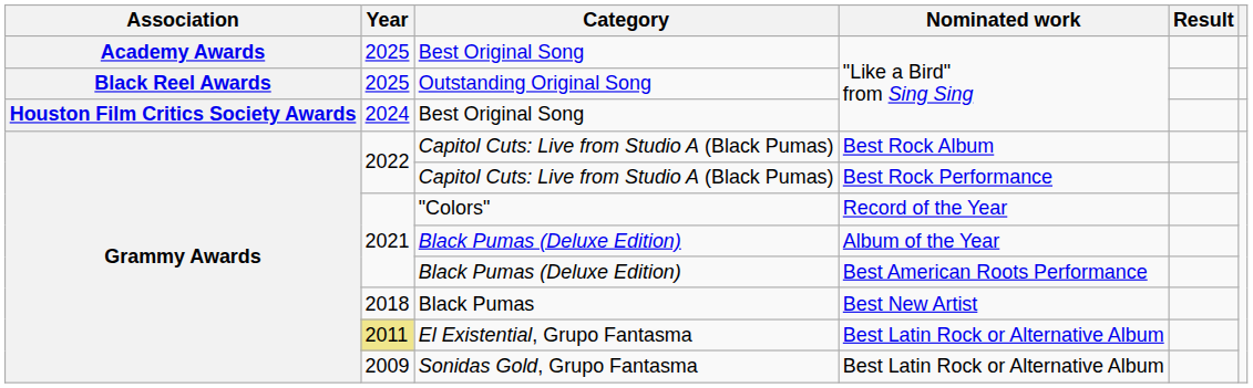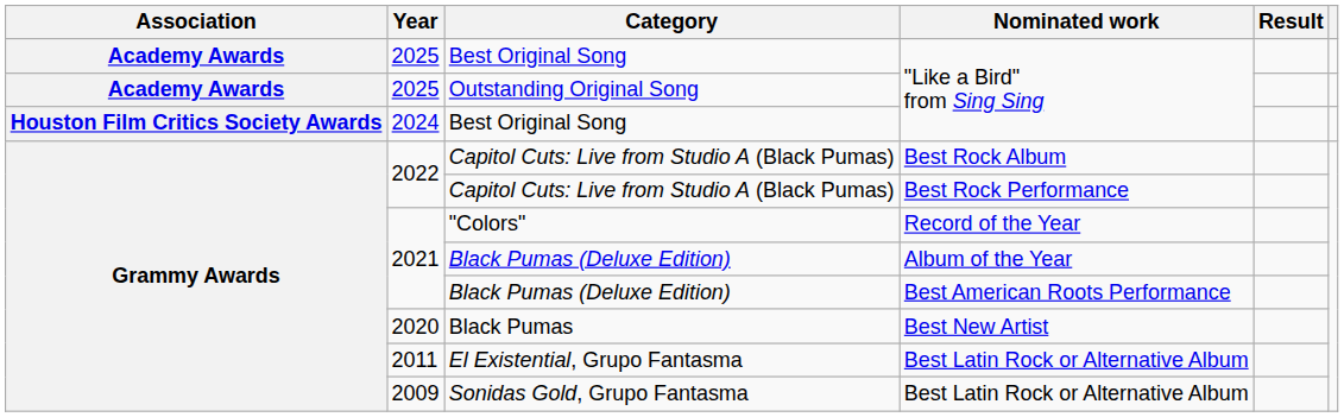Outstanding Original Song | Association: Black Reel Awards -> Academy Awards
Black Pumas | Year: 2018 -> 2020
El Existential, Grupo Fantasma | Year: khaki background -> no background
